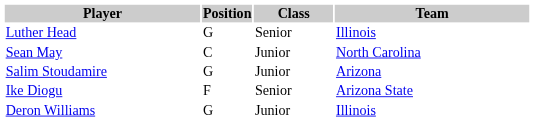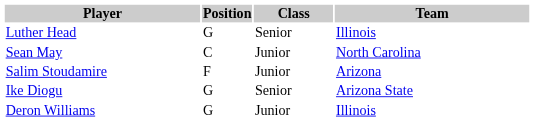Salim Stoudamire | Position: G -> F
Ike Diogu | Position: F -> G
